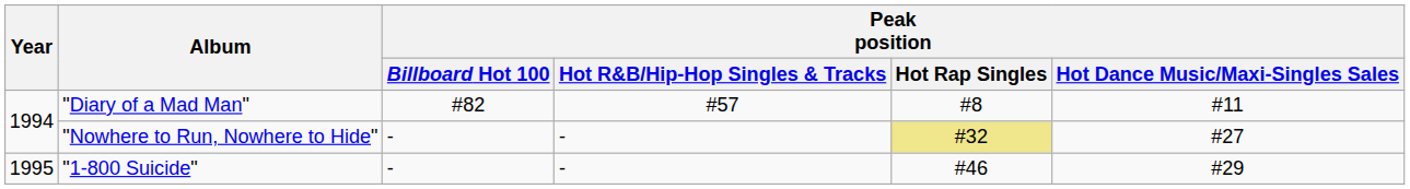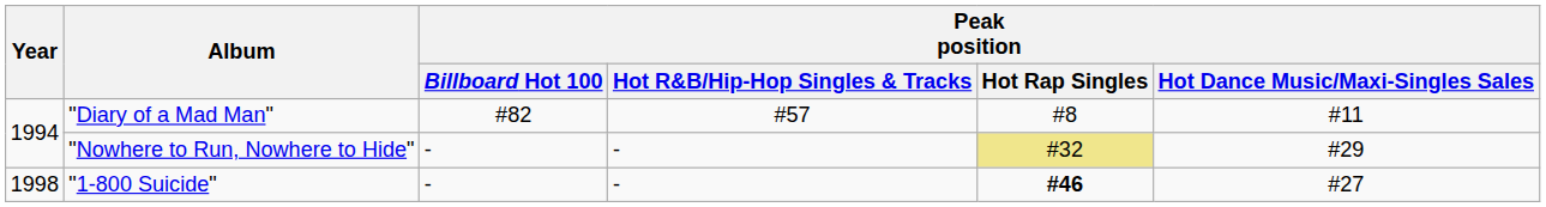"Nowhere to Run, Nowhere to Hide" | Peak position / Hot Dance Music/Maxi-Singles Sales: #27 -> #29
"1-800 Suicide" | Year: 1995 -> 1998
"1-800 Suicide" | Peak position / Hot Rap Singles: normal -> bold
"1-800 Suicide" | Peak position / Hot Dance Music/Maxi-Singles Sales: #29 -> #27
